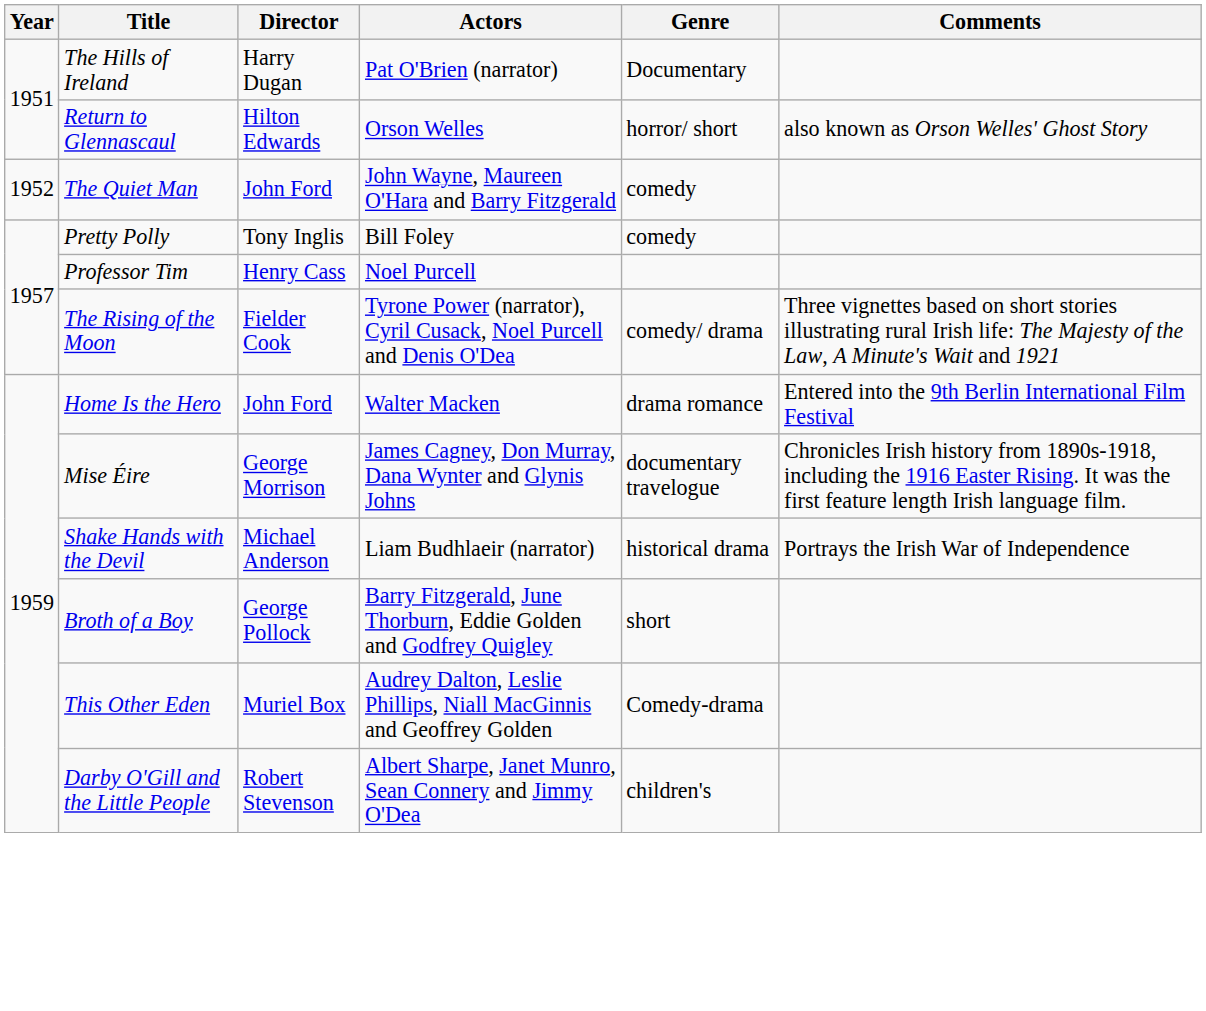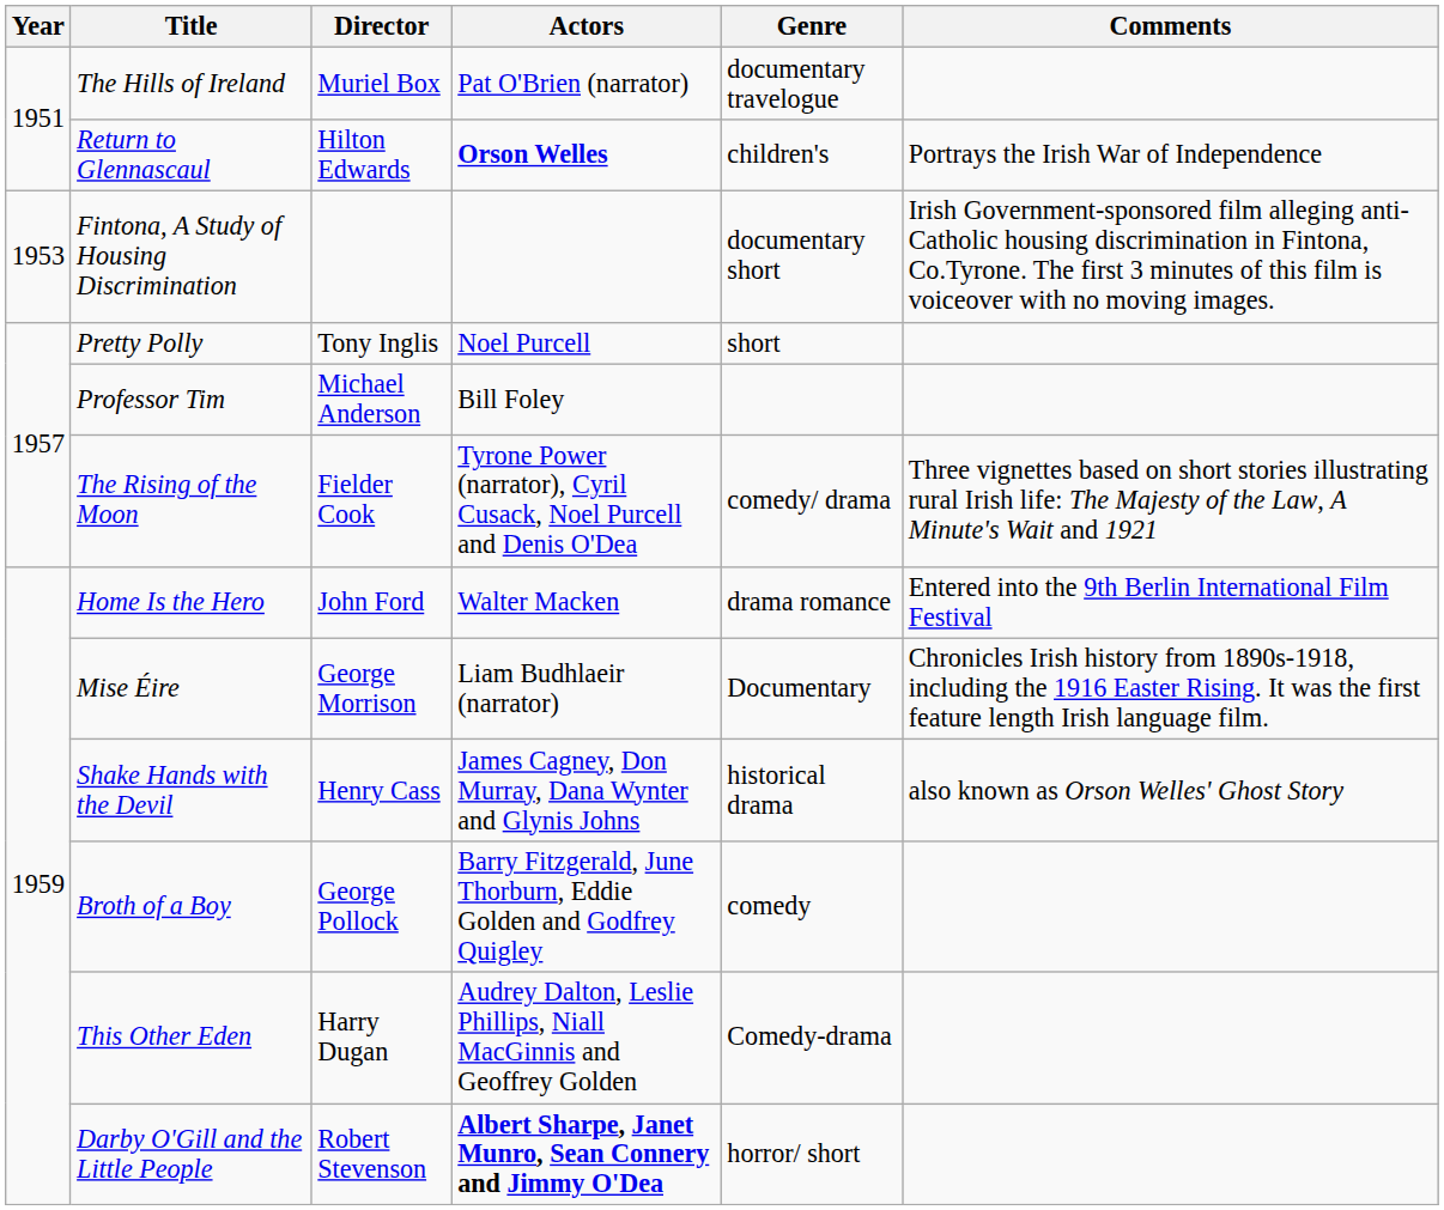The Hills of Ireland | Director: Harry Dugan -> Muriel Box
The Hills of Ireland | Genre: Documentary -> documentary travelogue
Return to Glennascaul | Actors: normal -> bold
Return to Glennascaul | Genre: horror/ short -> children's
Return to Glennascaul | Comments: also known as Orson Welles' Ghost Story -> Portrays the Irish War of Independence
- row: 1952 | The Quiet Man | John Ford | John Wayne, Maureen O'Hara and Barry Fitzgerald | comedy
+ row: 1953 | Fintona, A Study of Housing Discrimination | documentary short | Irish Government-sponsored film alleging anti-Catholic housing discrimination in Fintona, Co.Tyrone. The first 3 minutes of this film is voiceover with no moving images.
Pretty Polly | Actors: Bill Foley -> Noel Purcell
Pretty Polly | Genre: comedy -> short
Professor Tim | Director: Henry Cass -> Michael Anderson
Professor Tim | Actors: Noel Purcell -> Bill Foley
Mise Éire | Actors: James Cagney, Don Murray, Dana Wynter and Glynis Johns -> Liam Budhlaeir (narrator)
Mise Éire | Genre: documentary travelogue -> Documentary
Shake Hands with the Devil | Director: Michael Anderson -> Henry Cass
Shake Hands with the Devil | Actors: Liam Budhlaeir (narrator) -> James Cagney, Don Murray, Dana Wynter and Glynis Johns
Shake Hands with the Devil | Comments: Portrays the Irish War of Independence -> also known as Orson Welles' Ghost Story
Broth of a Boy | Genre: short -> comedy
This Other Eden | Director: Muriel Box -> Harry Dugan
Darby O'Gill and the Little People | Actors: normal -> bold
Darby O'Gill and the Little People | Genre: children's -> horror/ short
